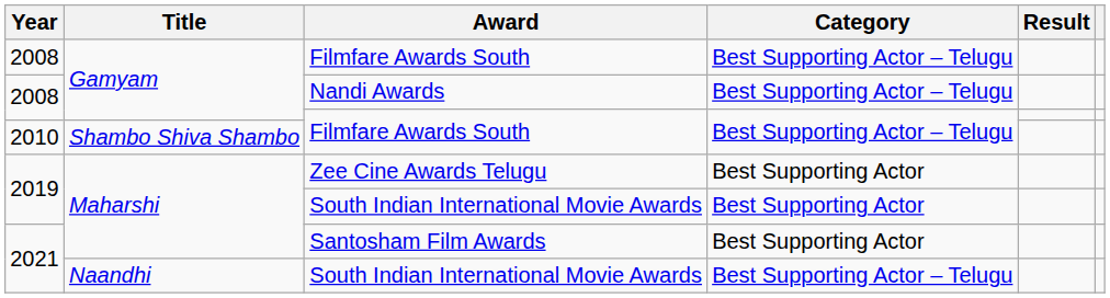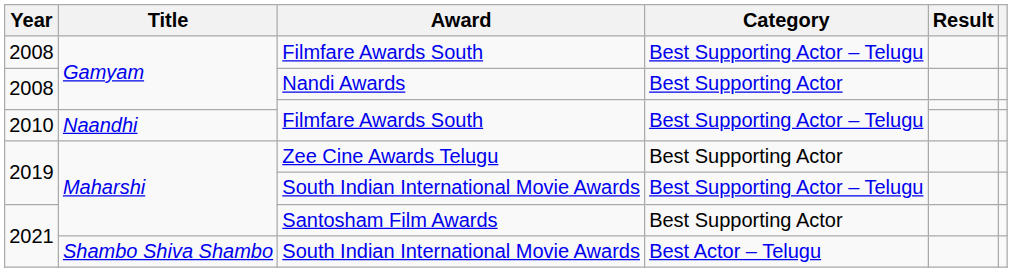Nandi Awards | Category: Best Supporting Actor – Telugu -> Best Supporting Actor
2010 / Filmfare Awards South | Title: Shambo Shiva Shambo -> Naandhi
2019 / South Indian International Movie Awards | Category: Best Supporting Actor -> Best Supporting Actor – Telugu
2021 / South Indian International Movie Awards | Title: Naandhi -> Shambo Shiva Shambo
2021 / South Indian International Movie Awards | Category: Best Supporting Actor – Telugu -> Best Actor – Telugu
